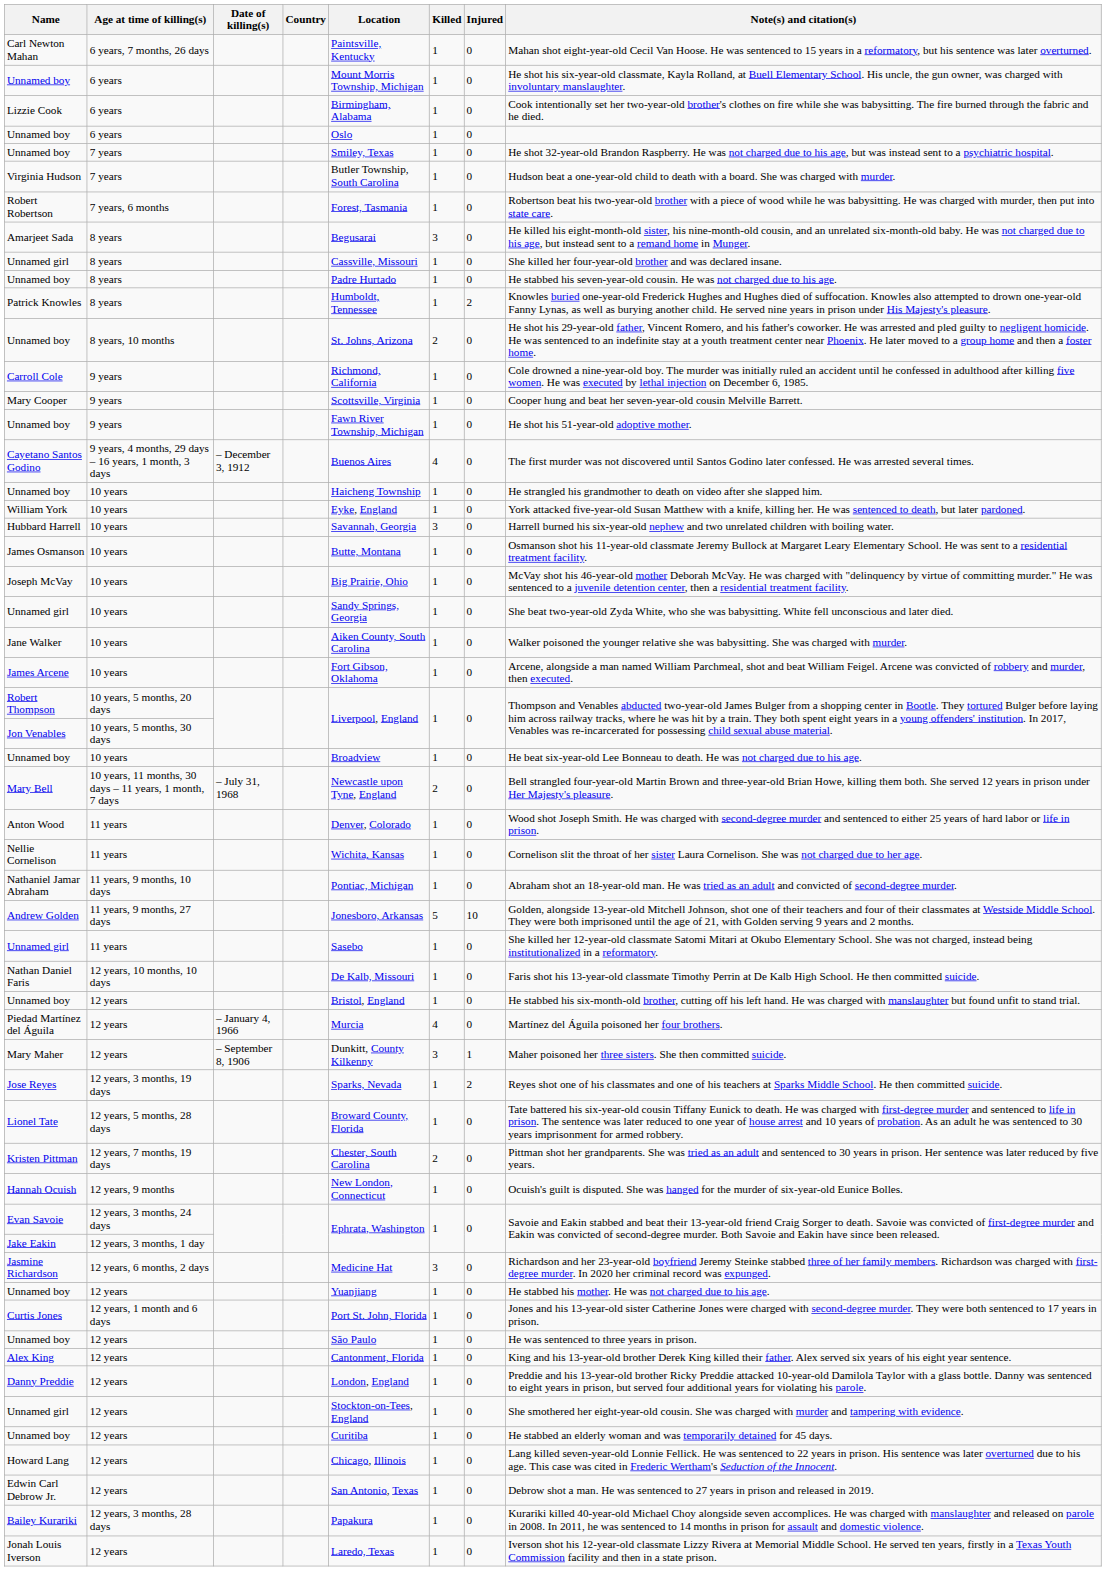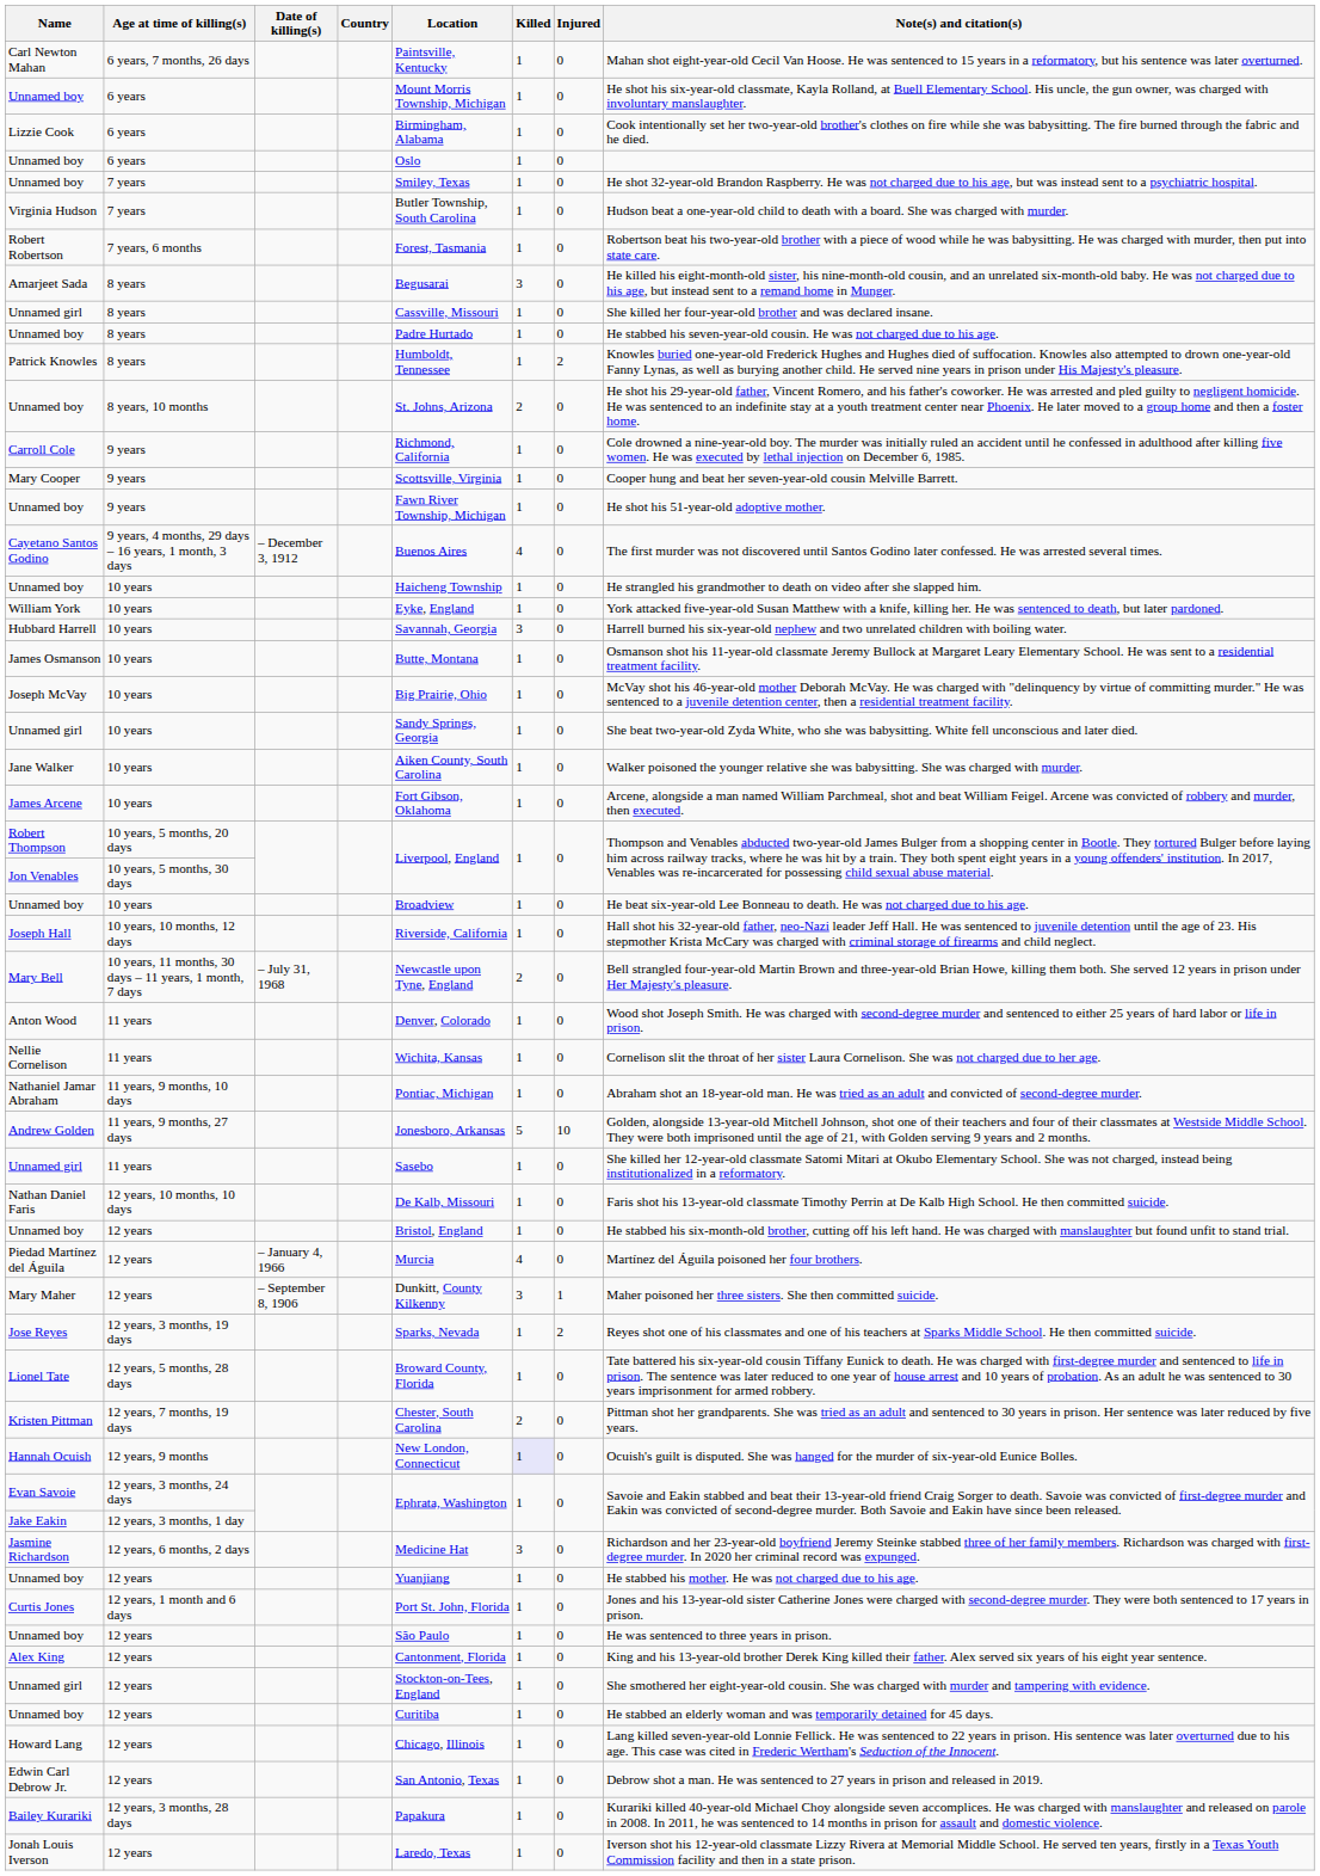+ row: Joseph Hall | 10 years, 10 months, 12 days | Riverside, California | 1 | 0 | Hall shot his 32-year-old father, neo-Nazi leader Jeff Hall. He was sentenced to juvenile detention until the age of 23. His stepmother Krista McCary was charged with criminal storage of firearms and child neglect.
Hannah Ocuish | Killed: no background -> lavender background
- row: Danny Preddie | 12 years | London, England | 1 | 0 | Preddie and his 13-year-old brother Ricky Preddie attacked 10-year-old Damilola Taylor with a glass bottle. Danny was sentenced to eight years in prison, but served four additional years for violating his parole.
